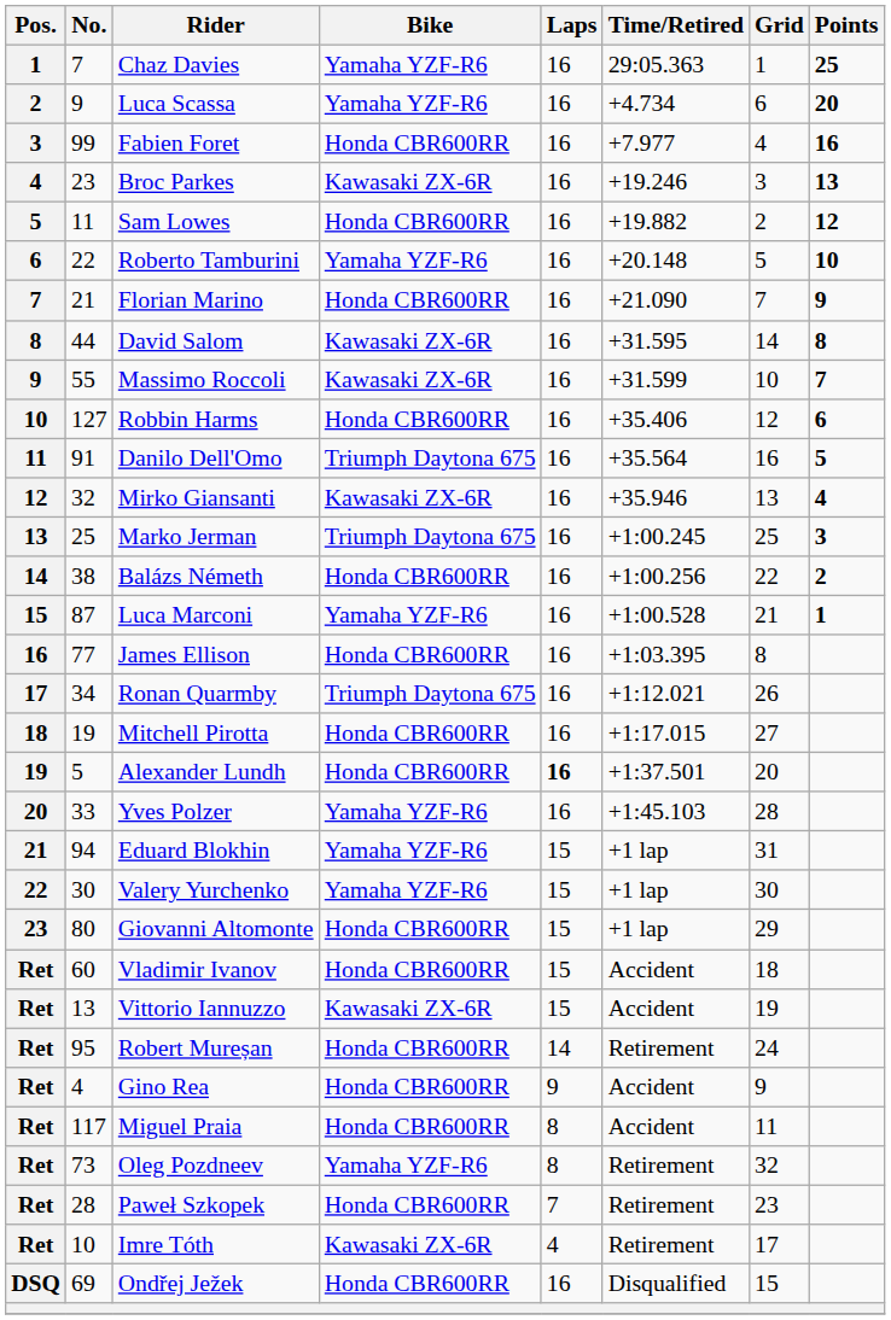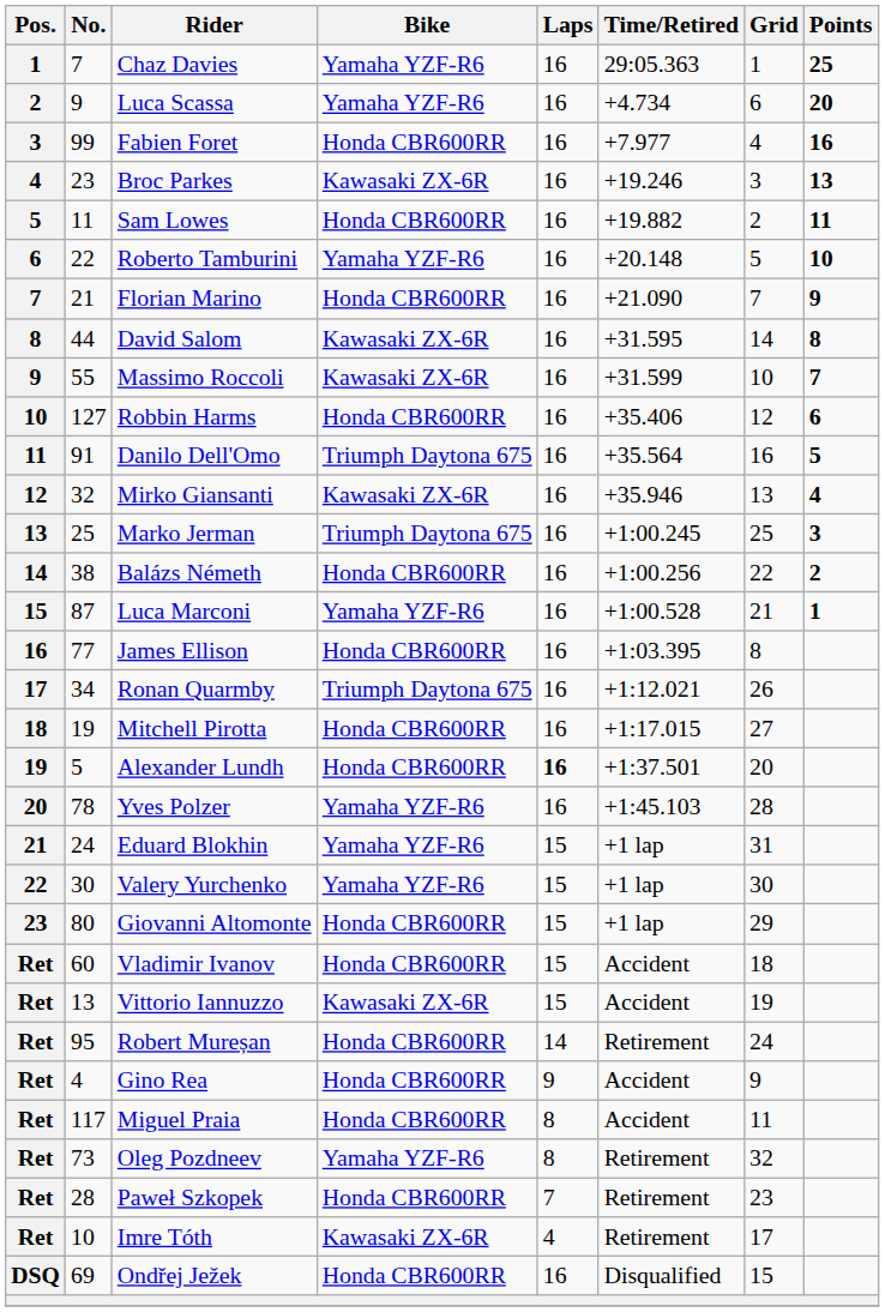Sam Lowes | Points: 12 -> 11
Yves Polzer | No.: 33 -> 78
Eduard Blokhin | No.: 94 -> 24
